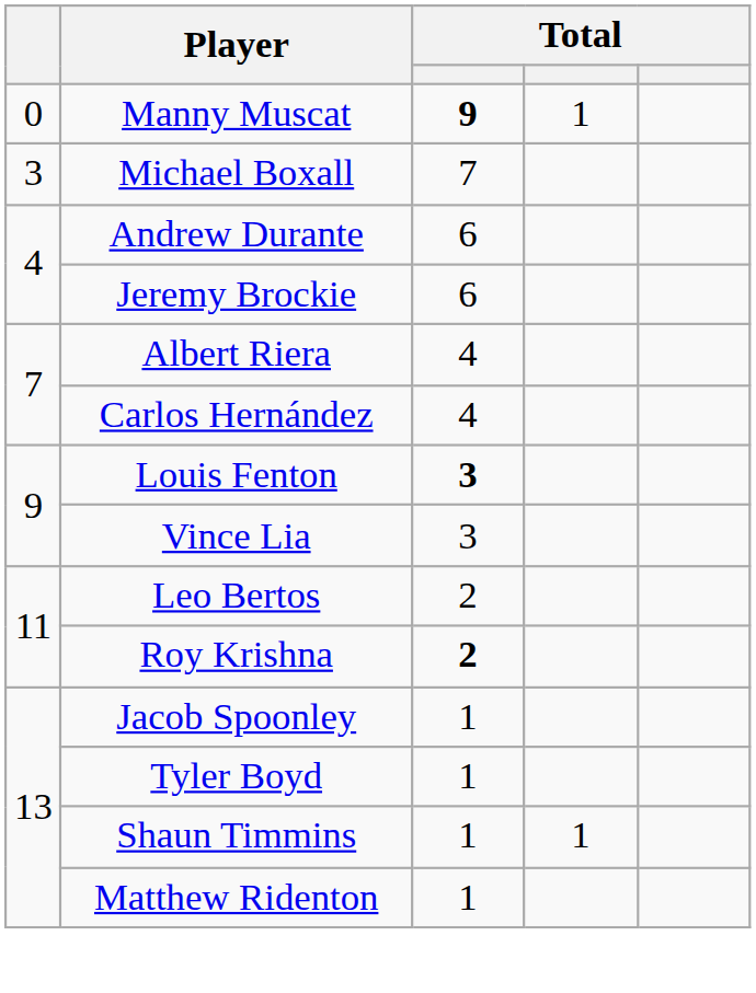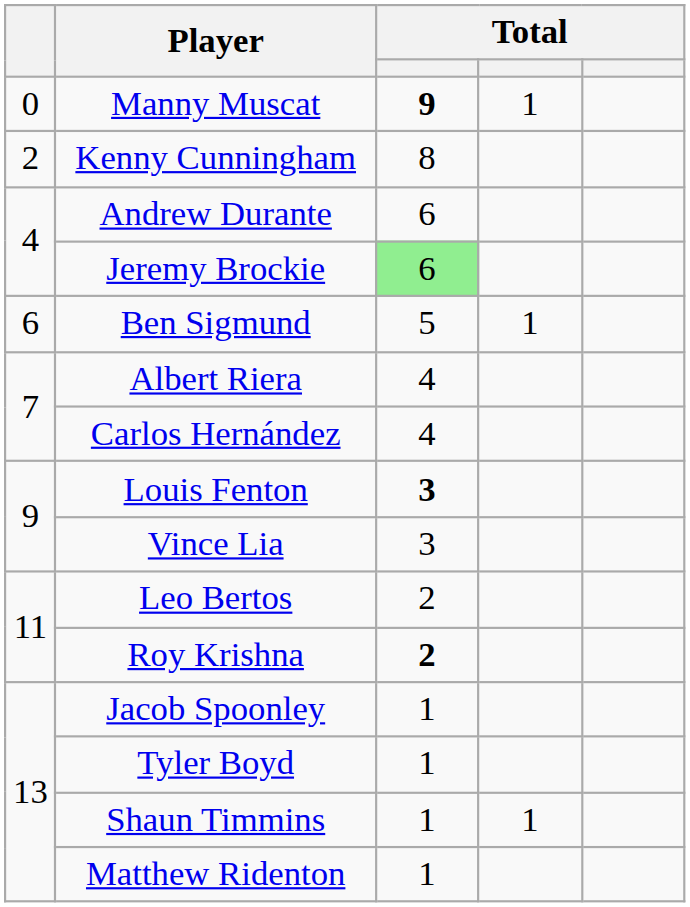+ row: 2 | Kenny Cunningham | 8
- row: 3 | Michael Boxall | 7
Jeremy Brockie | column 3: no background -> lightgreen background
+ row: 6 | Ben Sigmund | 5 | 1
